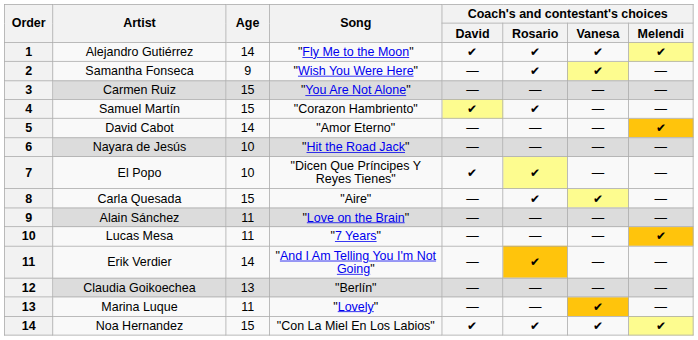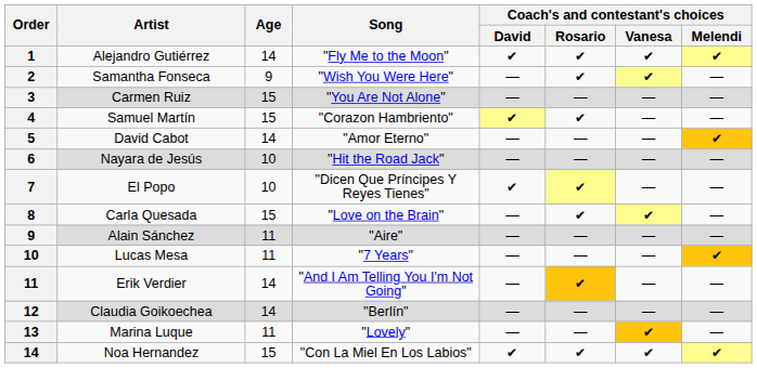Carla Quesada | Song: "Aire" -> "Love on the Brain"
Alain Sánchez | Song: "Love on the Brain" -> "Aire"
Claudia Goikoechea | Age: 13 -> 14
